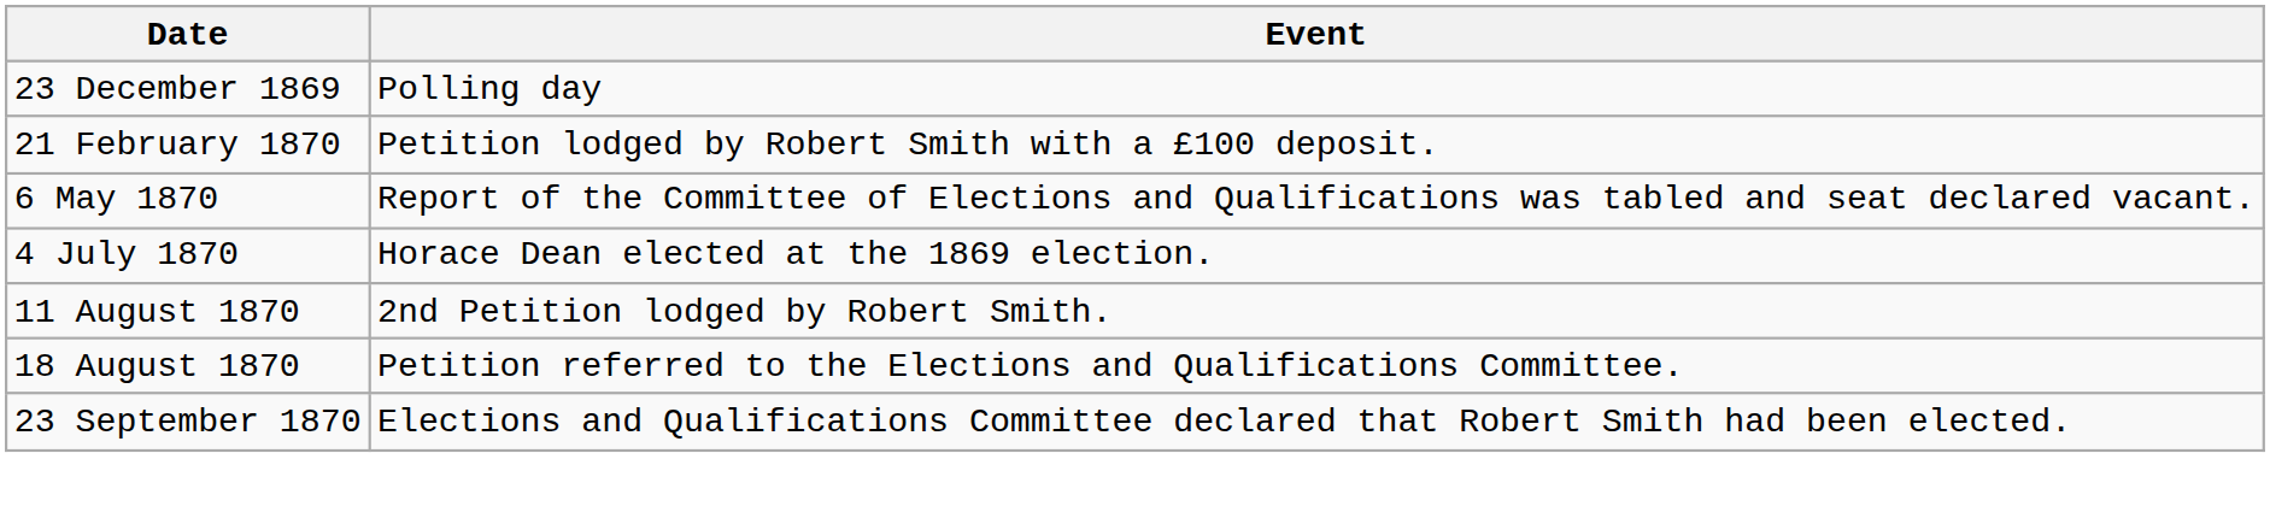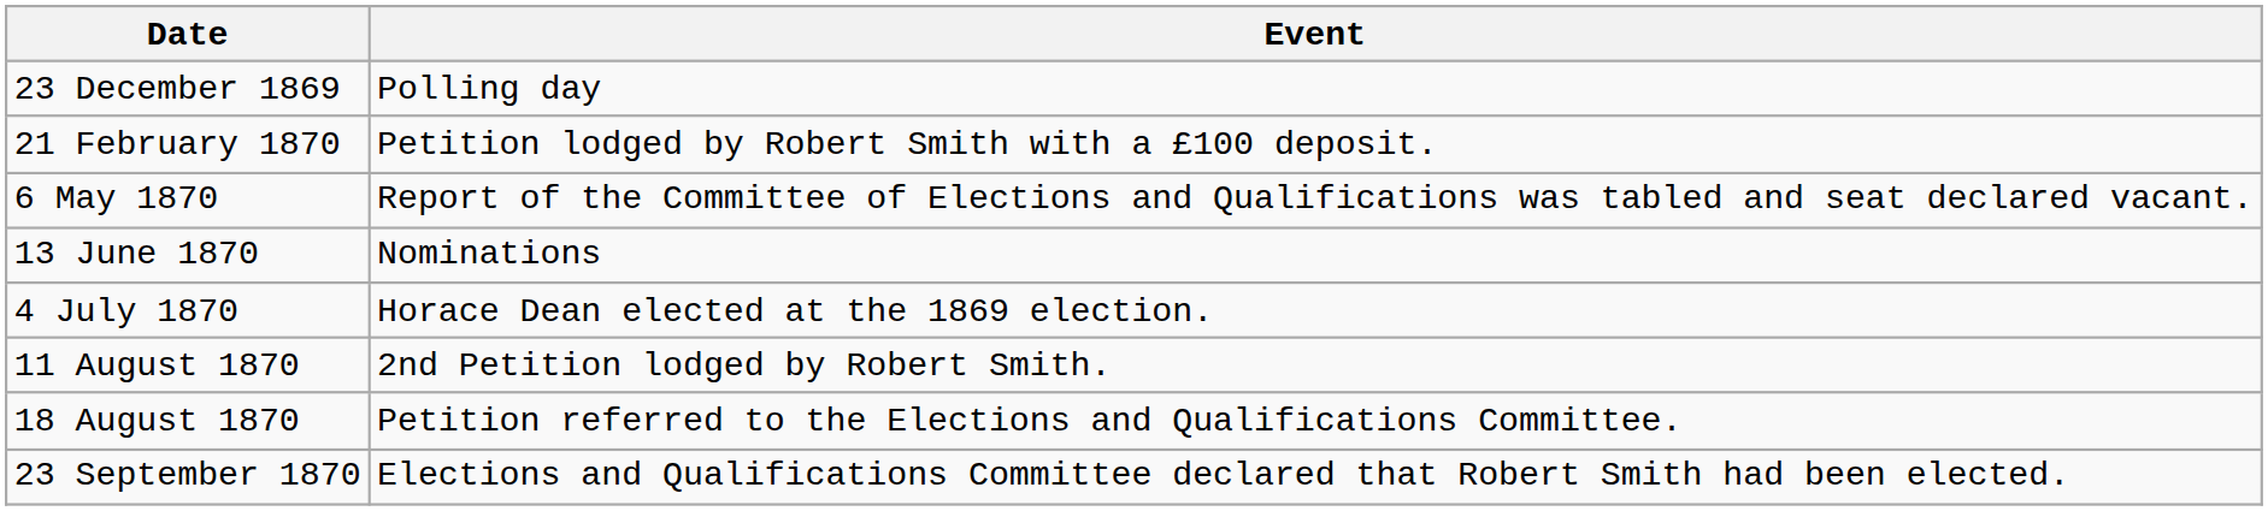+ row: 13 June 1870 | Nominations
